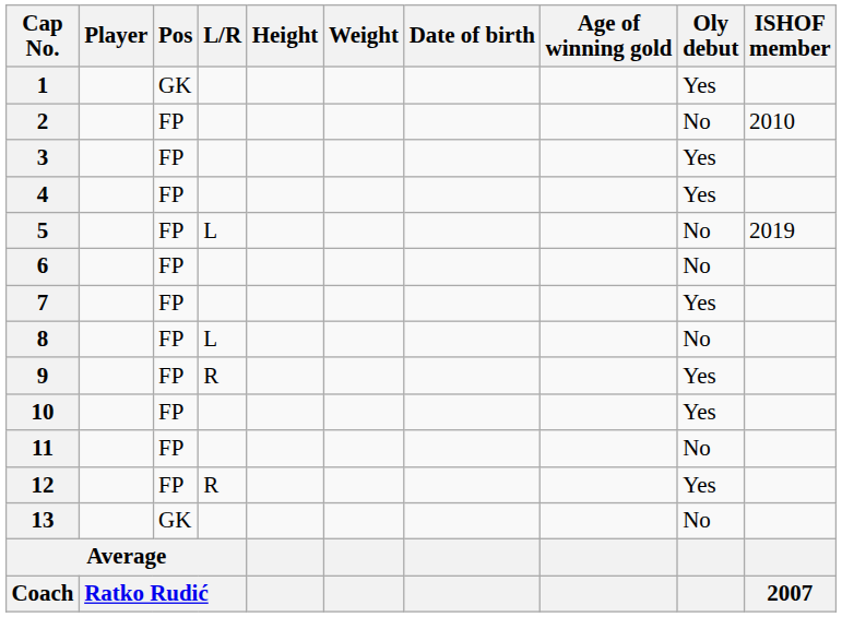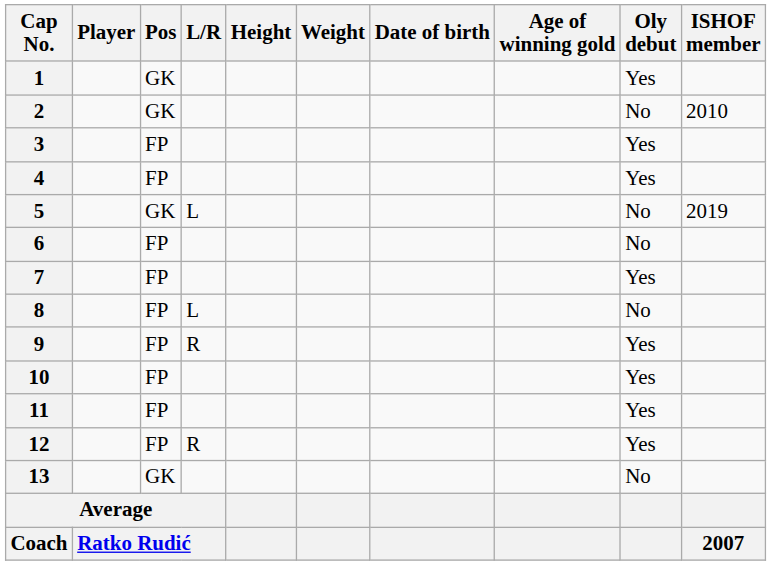2 | Pos: FP -> GK
5 | Pos: FP -> GK
11 | Oly debut: No -> Yes
